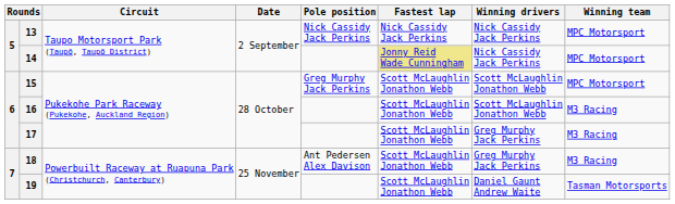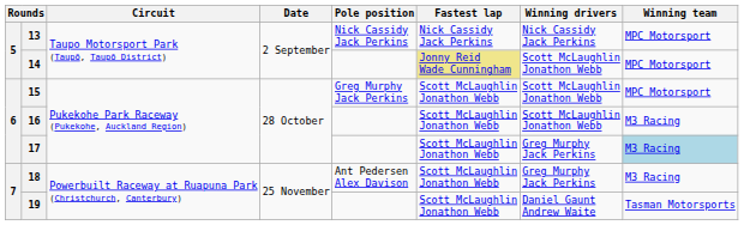14 | Winning drivers: Nick Cassidy Jack Perkins -> Scott McLaughlin Jonathon Webb
17 | Winning team: no background -> lightblue background
